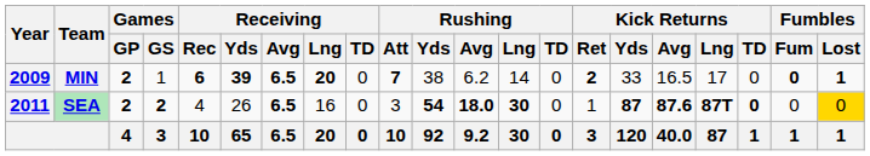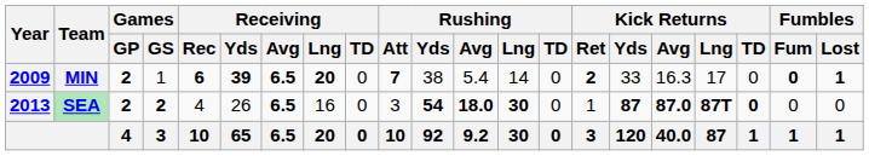MIN | Rushing / Avg: 6.2 -> 5.4
MIN | Kick Returns / Avg: 16.5 -> 16.3
SEA | Year: 2011 -> 2013
SEA | Kick Returns / Avg: 87.6 -> 87.0
SEA | Fumbles / Lost: gold background -> no background
